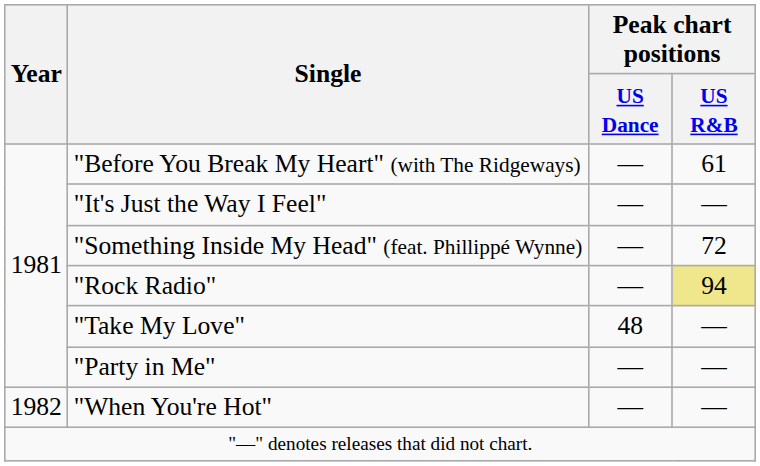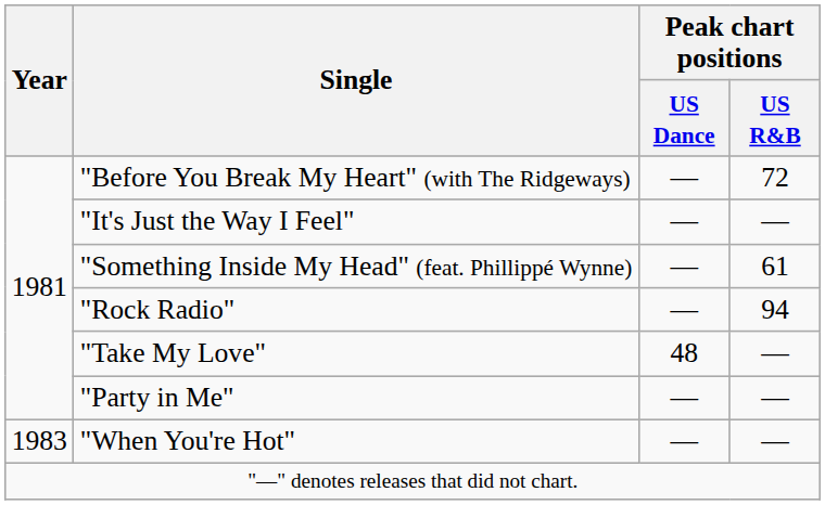"Before You Break My Heart" (with The Ridgeways) | Peak chart positions / US R&B: 61 -> 72
"Something Inside My Head" (feat. Phillippé Wynne) | Peak chart positions / US R&B: 72 -> 61
"Rock Radio" | Peak chart positions / US R&B: khaki background -> no background
"When You're Hot" | Year: 1982 -> 1983
